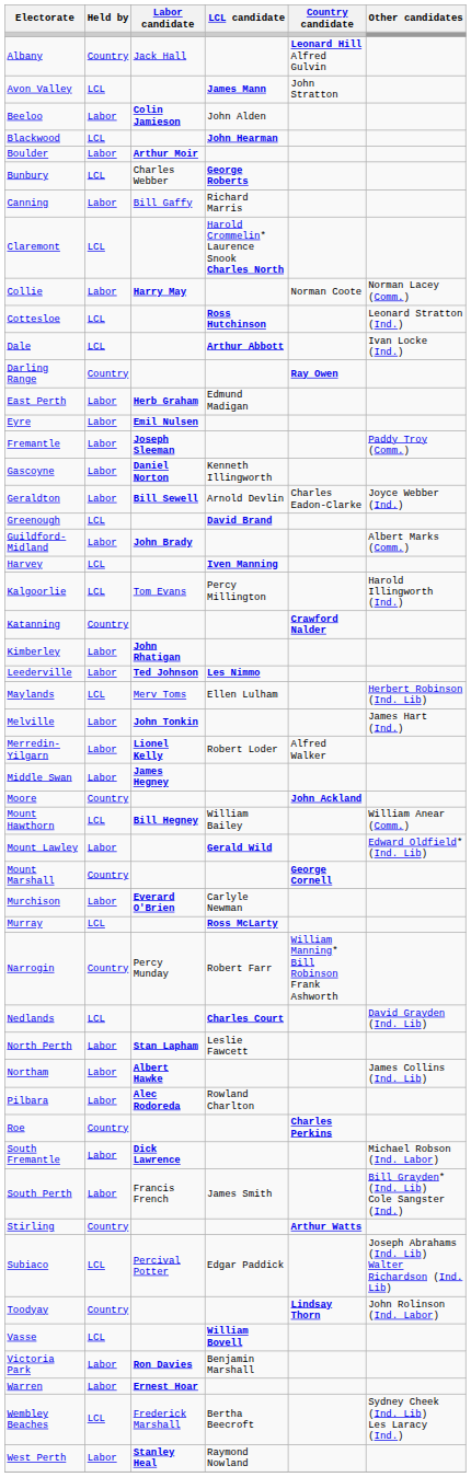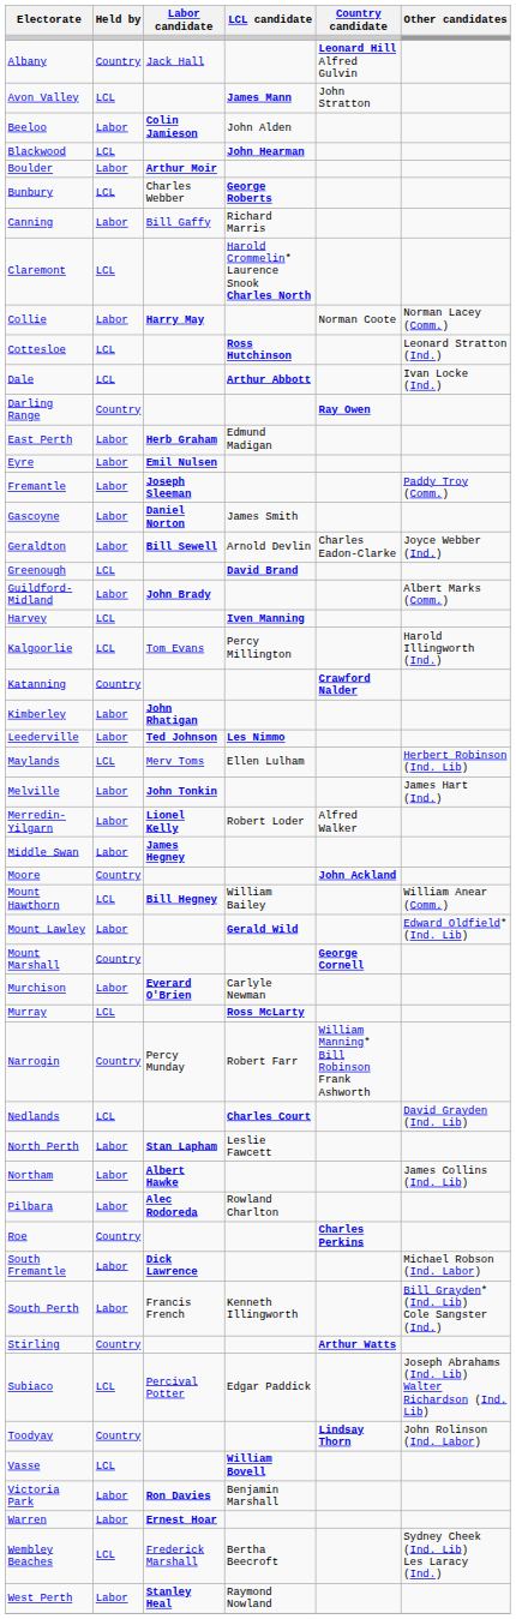Gascoyne | LCL candidate: Kenneth Illingworth -> James Smith
South Perth | LCL candidate: James Smith -> Kenneth Illingworth
